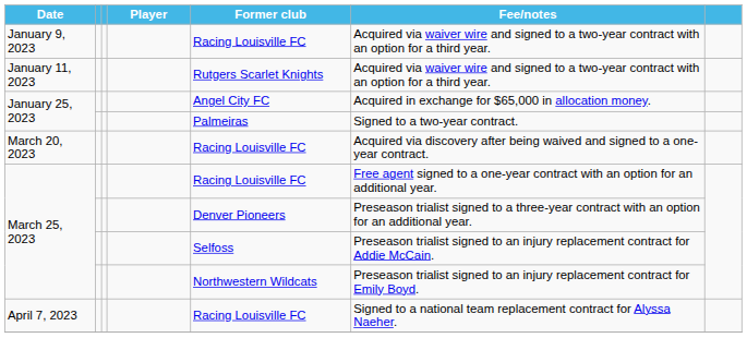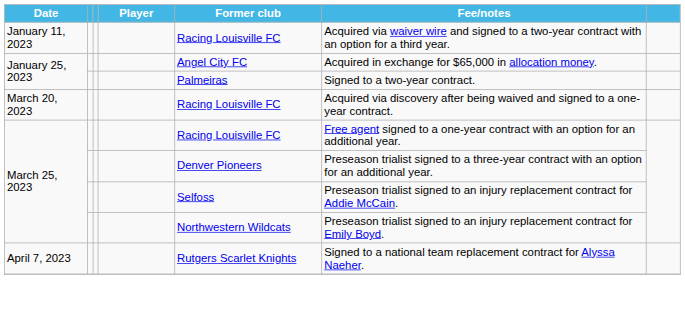- row: January 9, 2023 | Racing Louisville FC | Acquired via waiver wire and signed to a two-year contract with an option for a third year.
January 11, 2023 | Former club: Rutgers Scarlet Knights -> Racing Louisville FC
April 7, 2023 | Former club: Racing Louisville FC -> Rutgers Scarlet Knights
